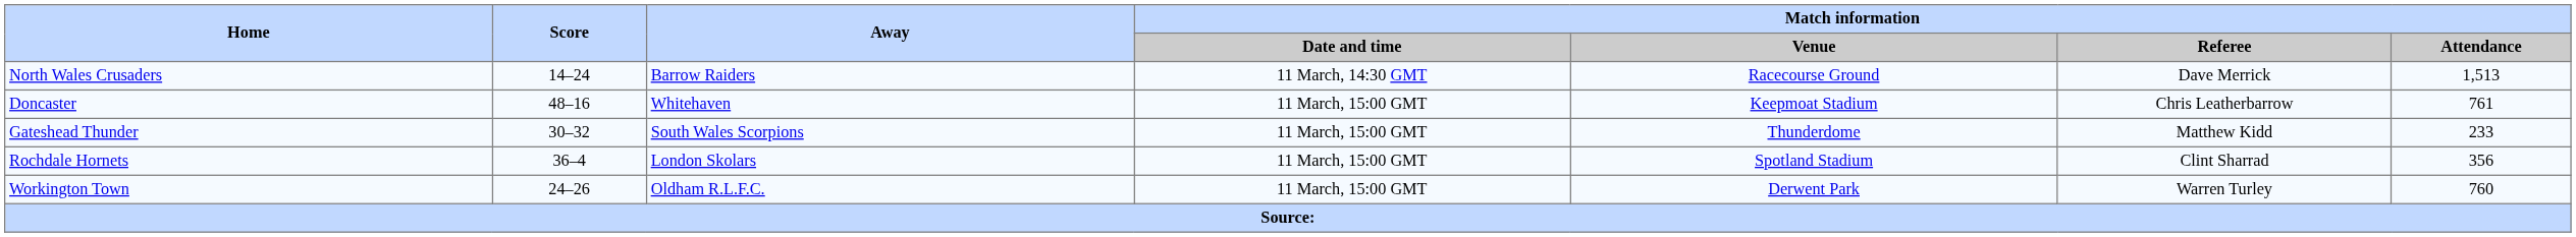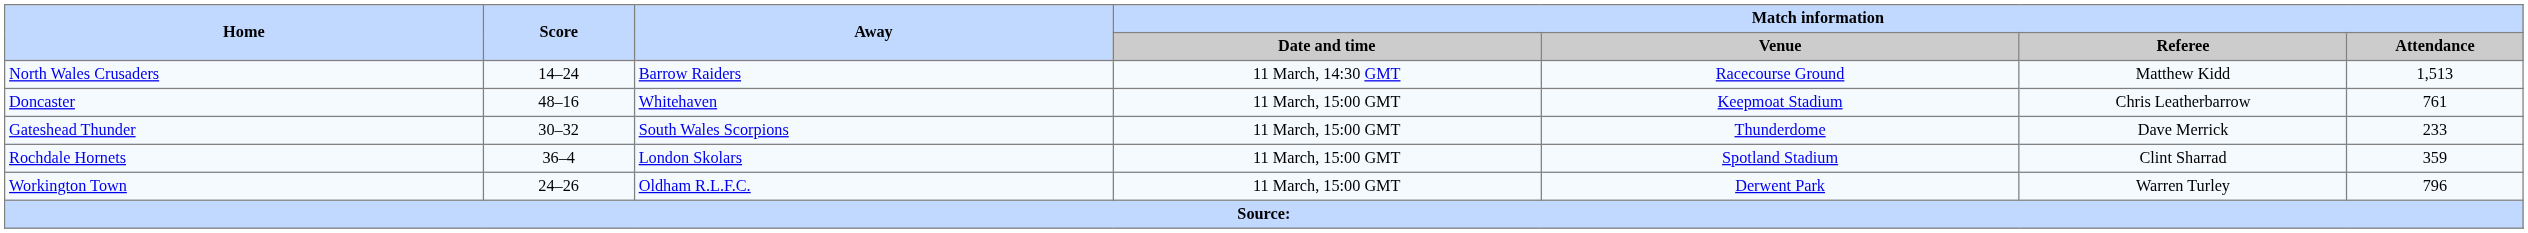North Wales Crusaders | Match information / Referee: Dave Merrick -> Matthew Kidd
Gateshead Thunder | Match information / Referee: Matthew Kidd -> Dave Merrick
Rochdale Hornets | Match information / Attendance: 356 -> 359
Workington Town | Match information / Attendance: 760 -> 796
